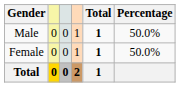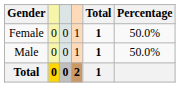rows swapped: Male <-> Female
